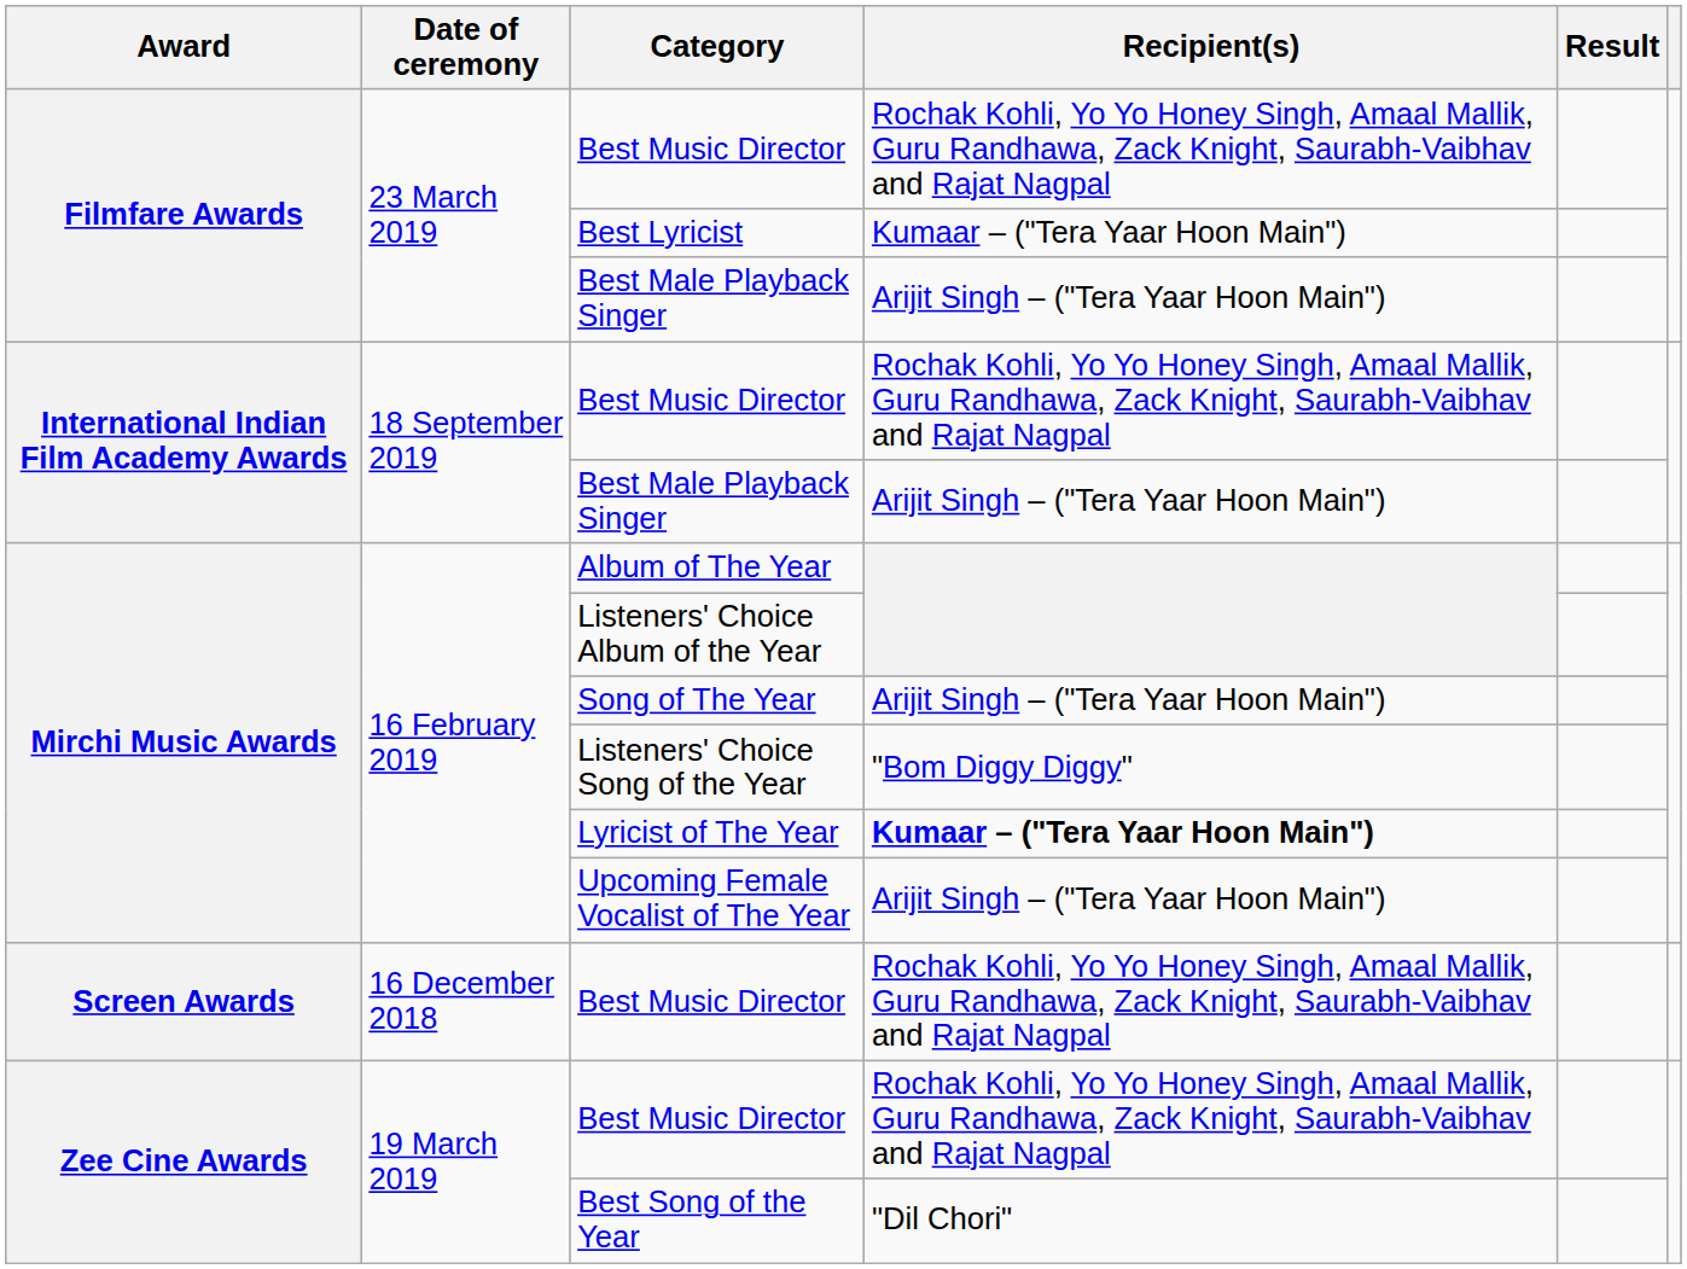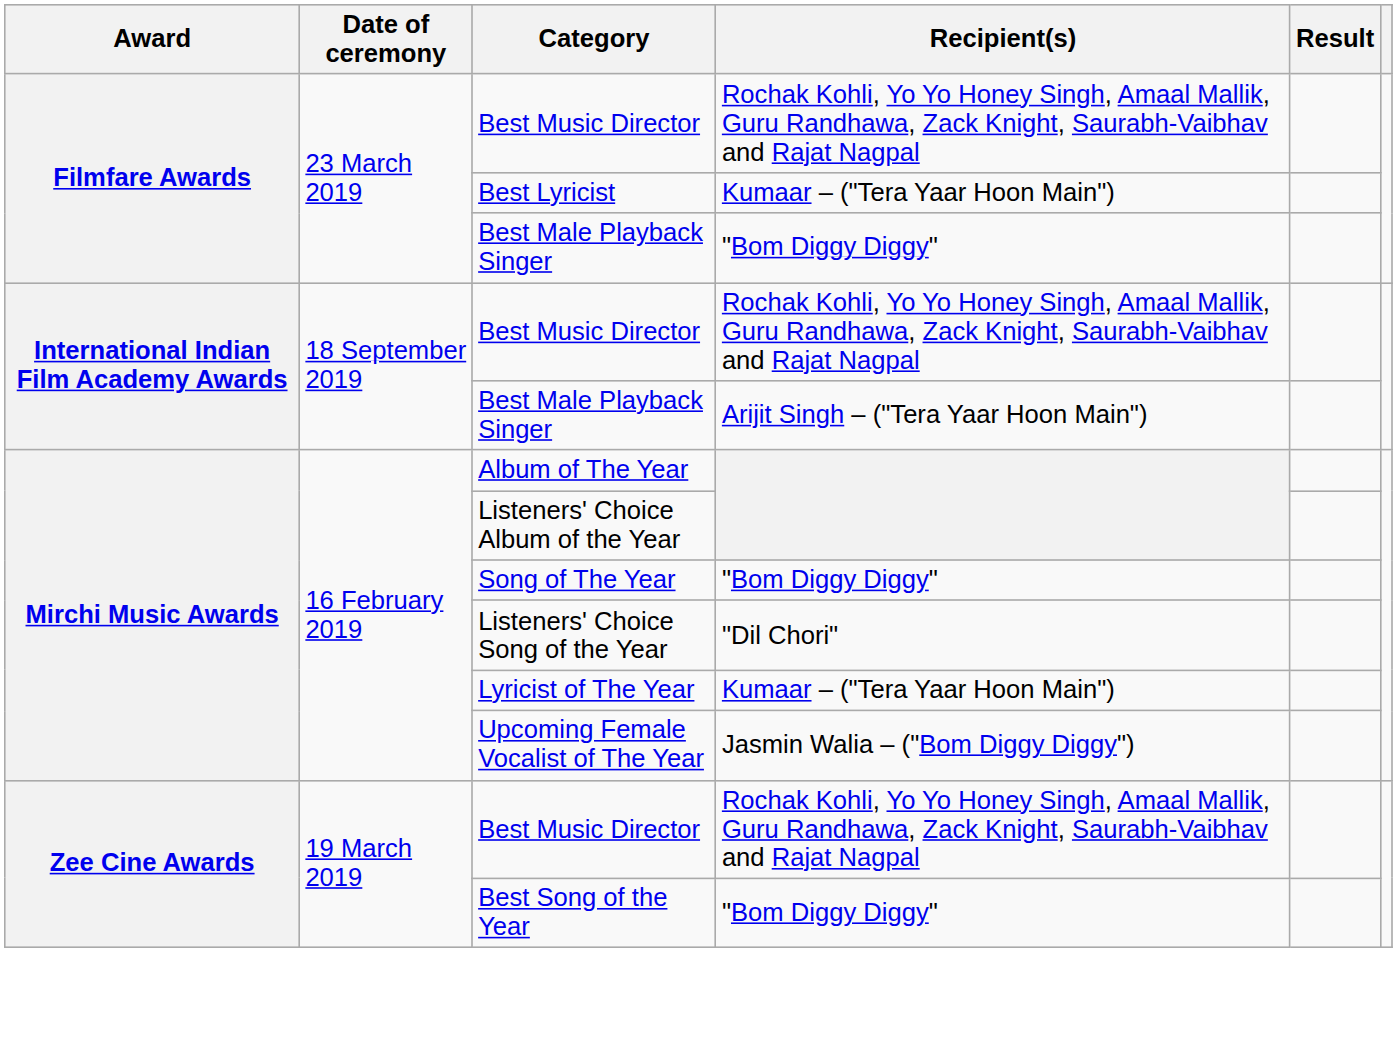Filmfare Awards / Best Male Playback Singer | Recipient(s): Arijit Singh – ("Tera Yaar Hoon Main") -> "Bom Diggy Diggy"
Song of The Year | Recipient(s): Arijit Singh – ("Tera Yaar Hoon Main") -> "Bom Diggy Diggy"
Listeners' Choice Song of the Year | Recipient(s): "Bom Diggy Diggy" -> "Dil Chori"
Lyricist of The Year | Recipient(s): bold -> normal
Upcoming Female Vocalist of The Year | Recipient(s): Arijit Singh – ("Tera Yaar Hoon Main") -> Jasmin Walia – ("Bom Diggy Diggy")
- row: Screen Awards | 16 December 2018 | Best Music Director | Rochak Kohli, Yo Yo Honey Singh, Amaal Mallik, Guru Randhawa, Zack Knight, Saurabh-Vaibhav and Rajat Nagpal
Best Song of the Year | Recipient(s): "Dil Chori" -> "Bom Diggy Diggy"
